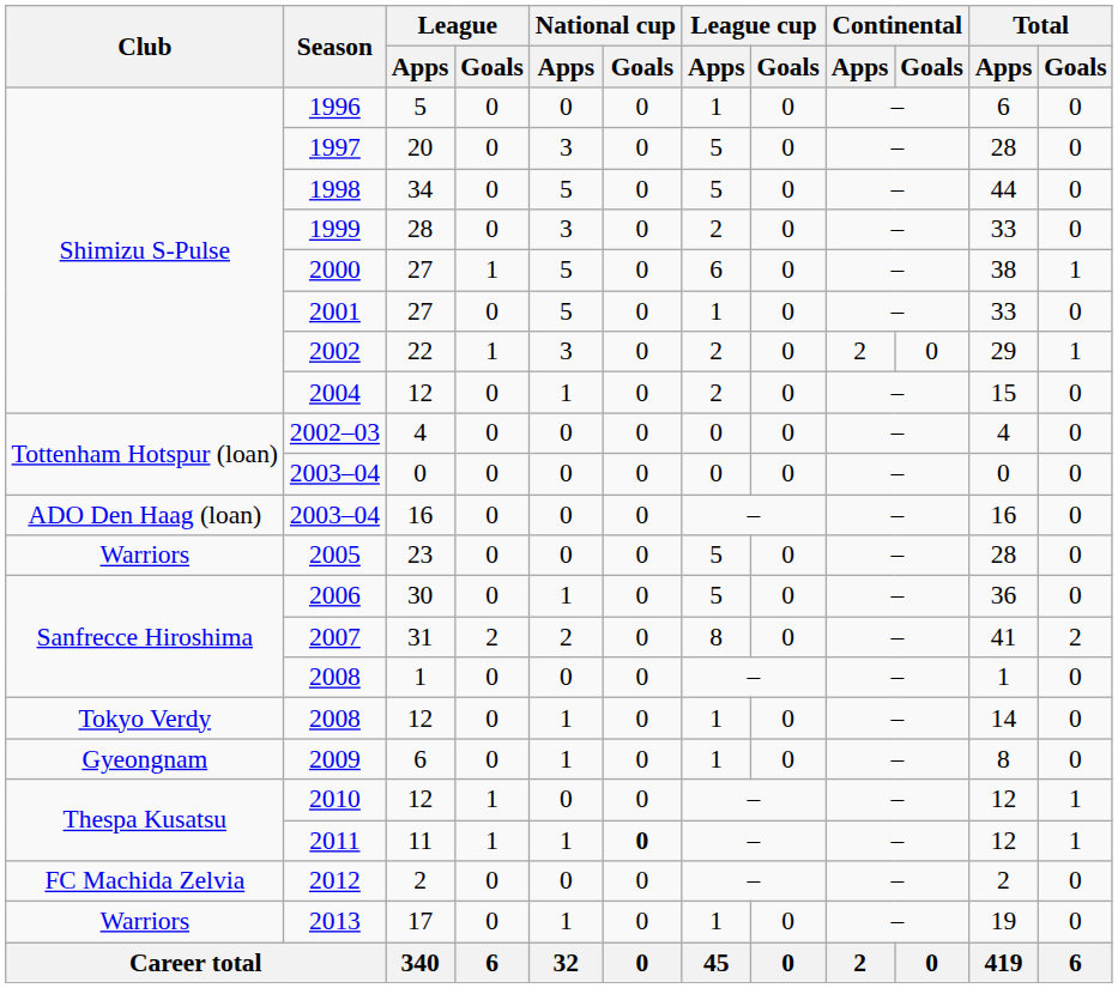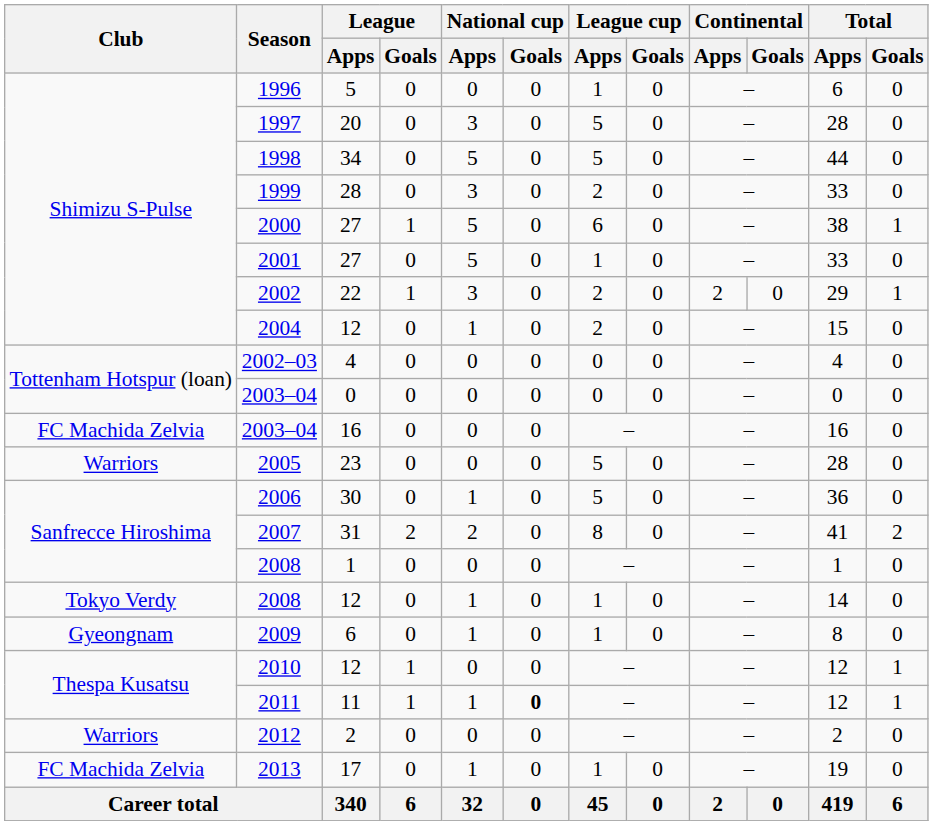2003–04 / 16 | Club: ADO Den Haag (loan) -> FC Machida Zelvia
2012 | Club: FC Machida Zelvia -> Warriors
2013 | Club: Warriors -> FC Machida Zelvia
